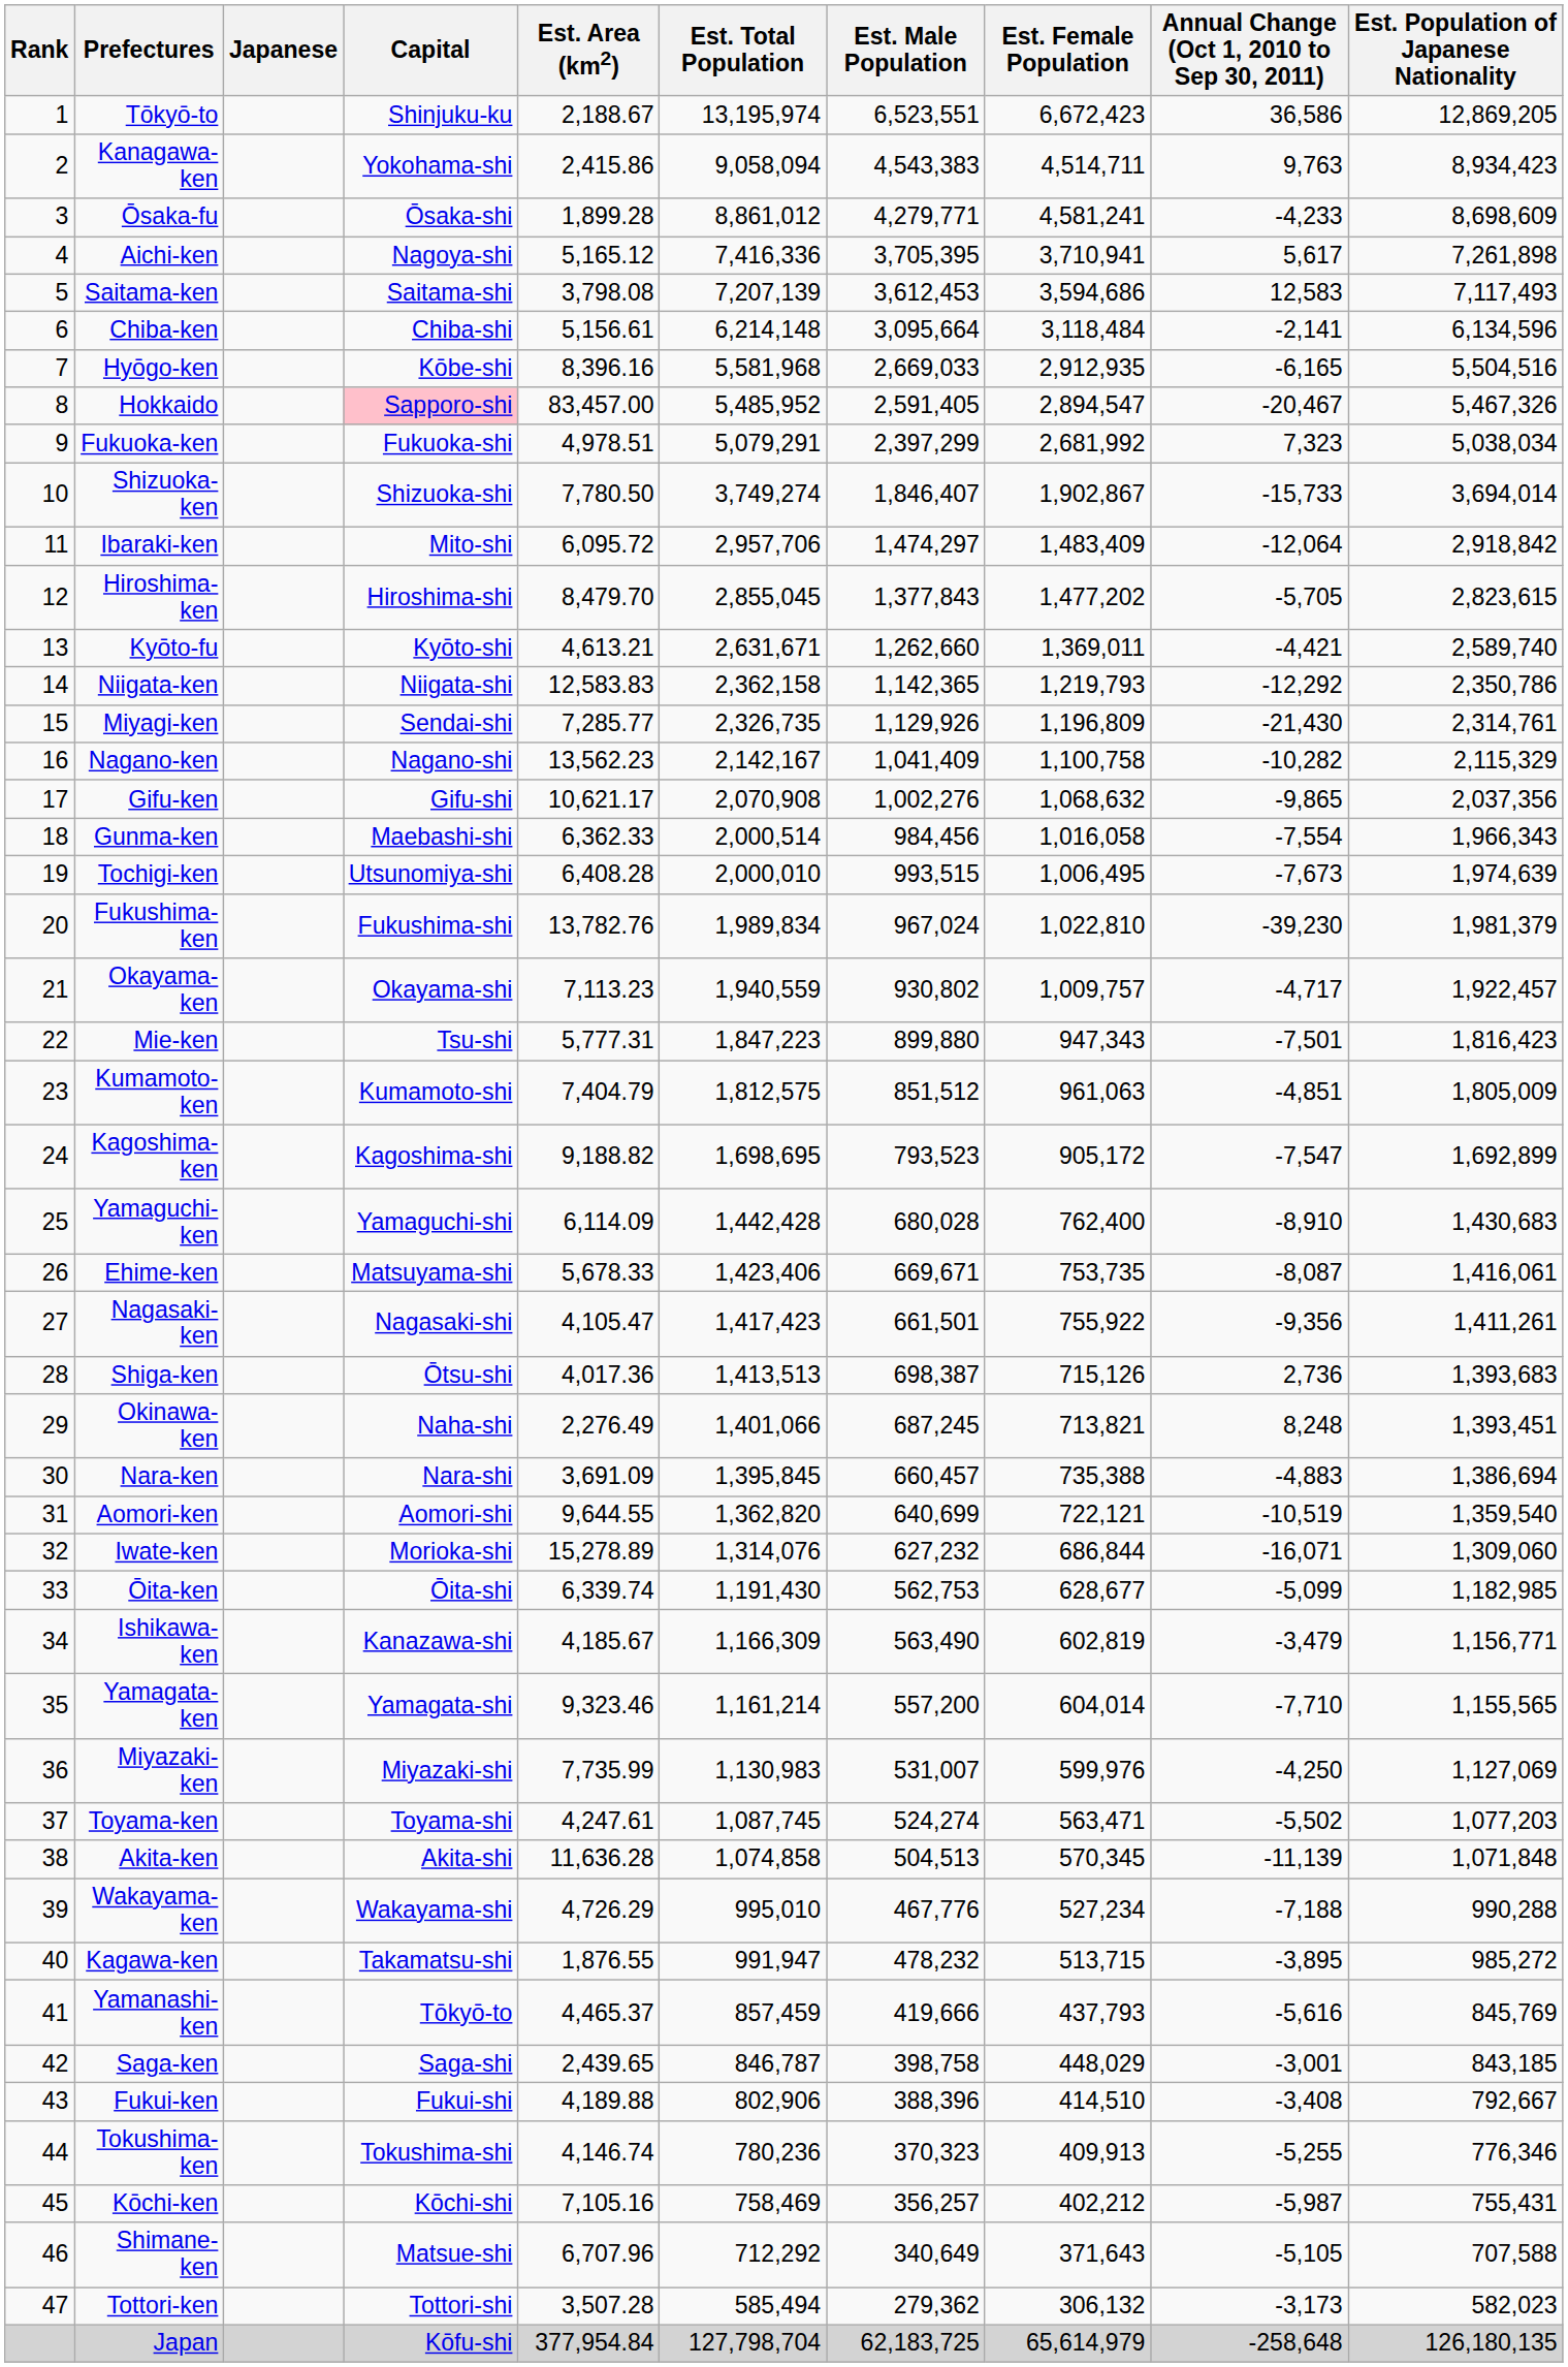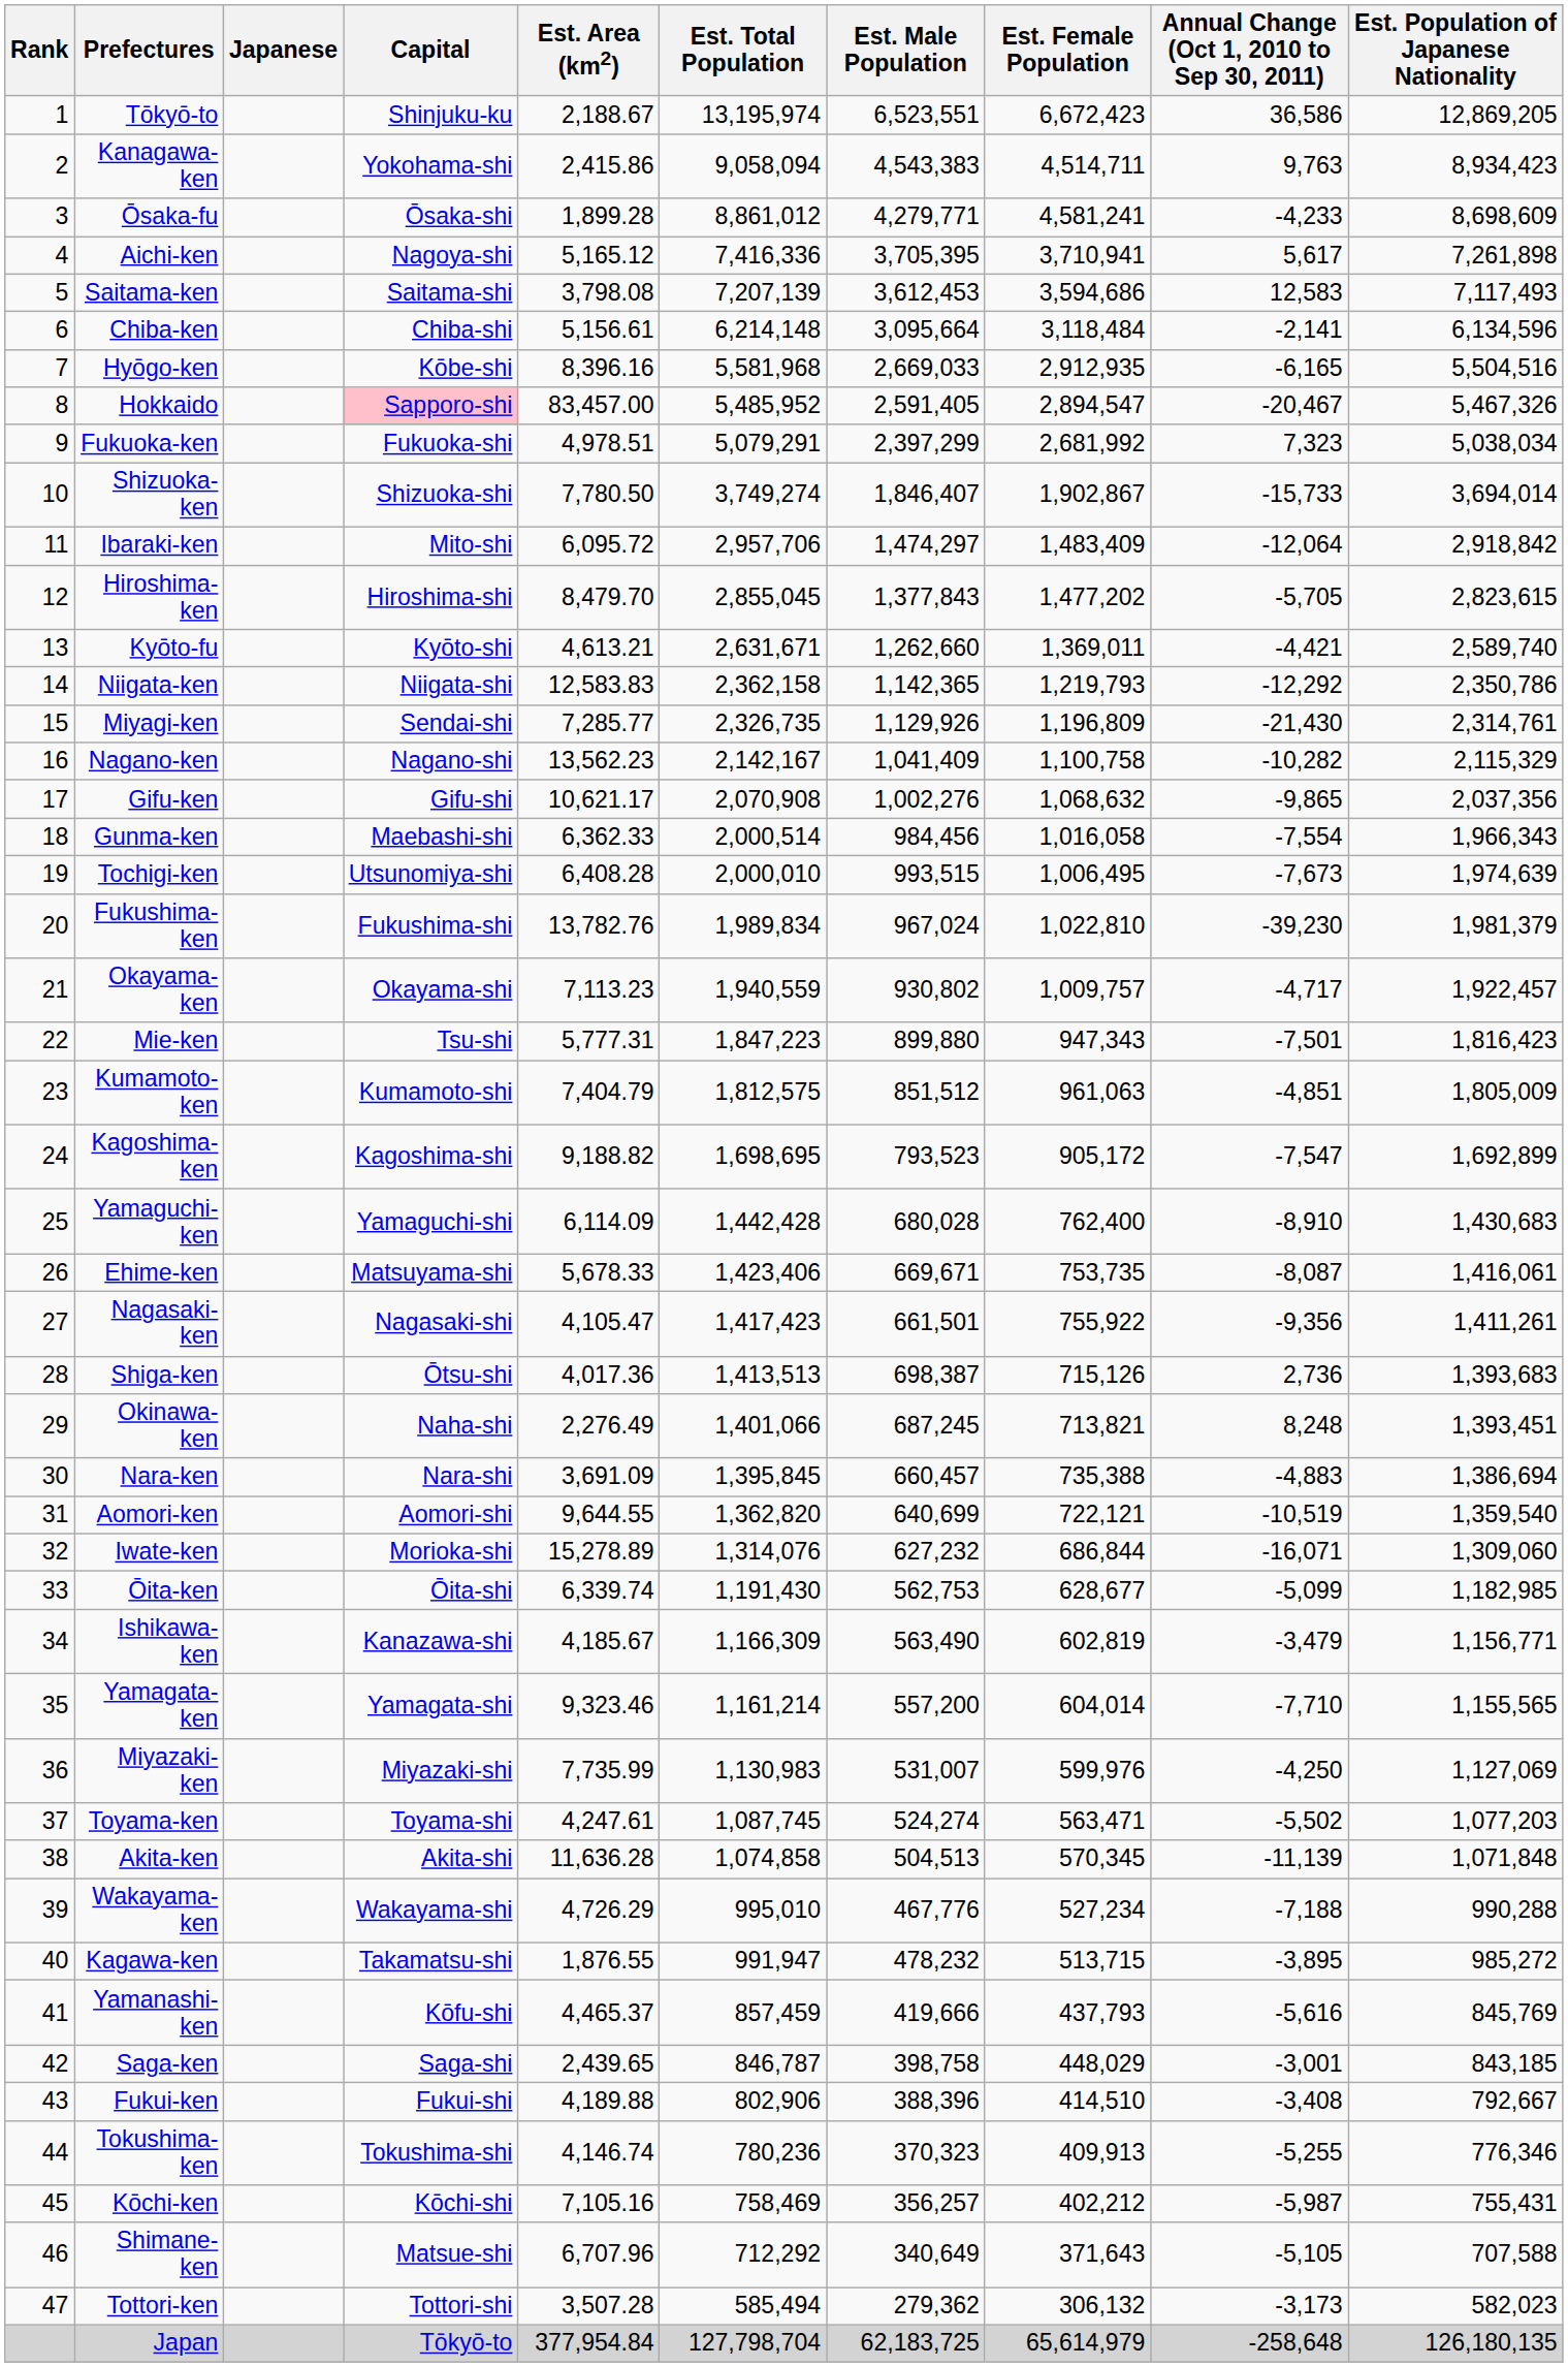Yamanashi-ken | Capital: Tōkyō-to -> Kōfu-shi
Japan | Capital: Kōfu-shi -> Tōkyō-to
